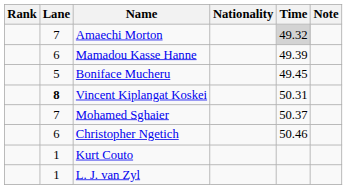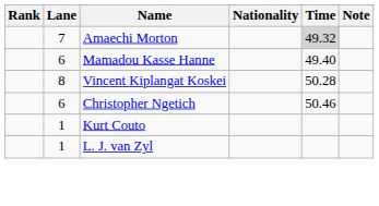Mamadou Kasse Hanne | Time: 49.39 -> 49.40
- row: 5 | Boniface Mucheru | 49.45
Vincent Kiplangat Koskei | Lane: bold -> normal
Vincent Kiplangat Koskei | Time: 50.31 -> 50.28
- row: 7 | Mohamed Sghaier | 50.37
